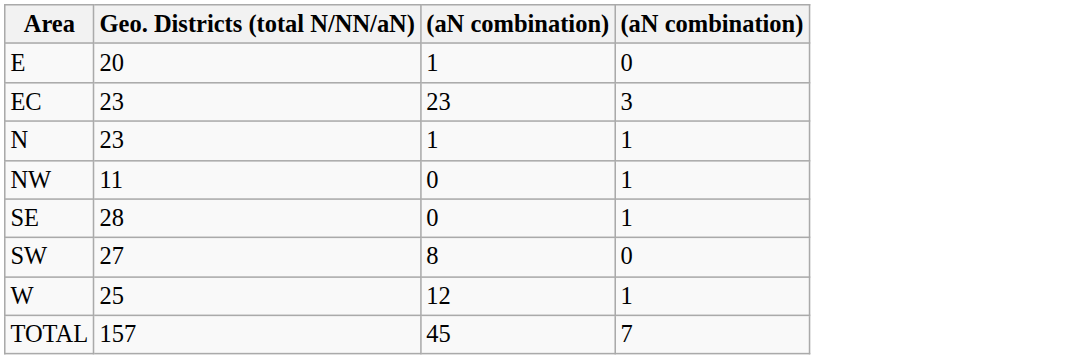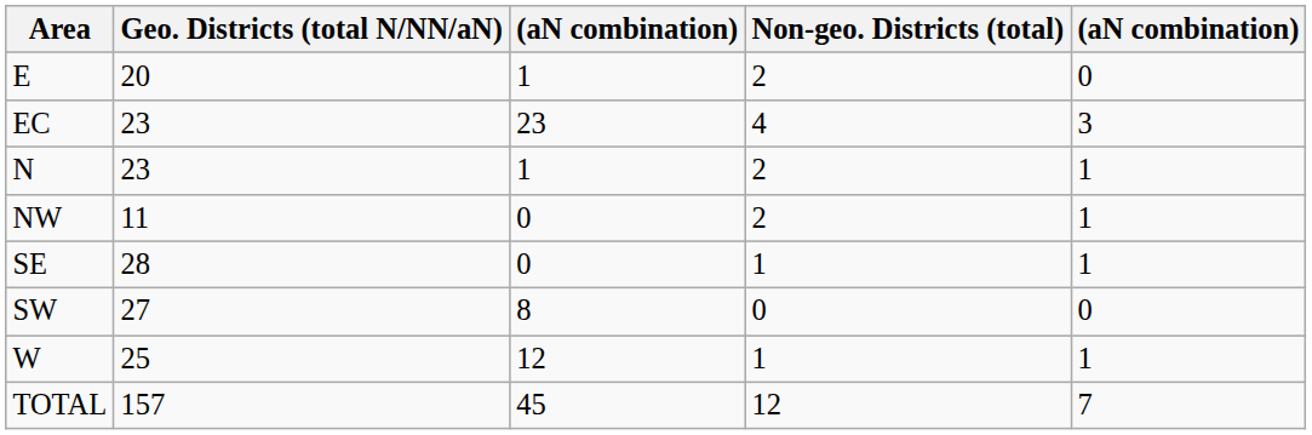+ column: Non-geo. Districts (total) | 2 | 4 | 2 | 2 | 1 | 0 | 1 | 12
